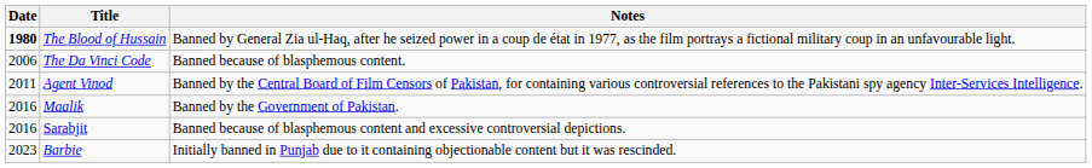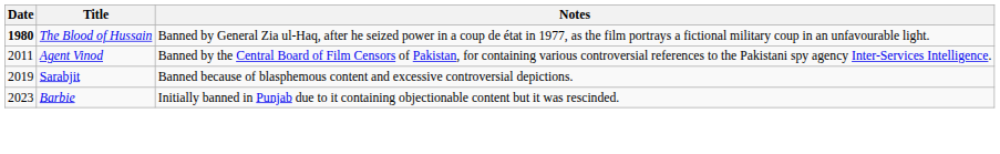- row: 2006 | The Da Vinci Code | Banned because of blasphemous content.
- row: 2016 | Maalik | Banned by the Government of Pakistan.
Sarabjit | Date: 2016 -> 2019
